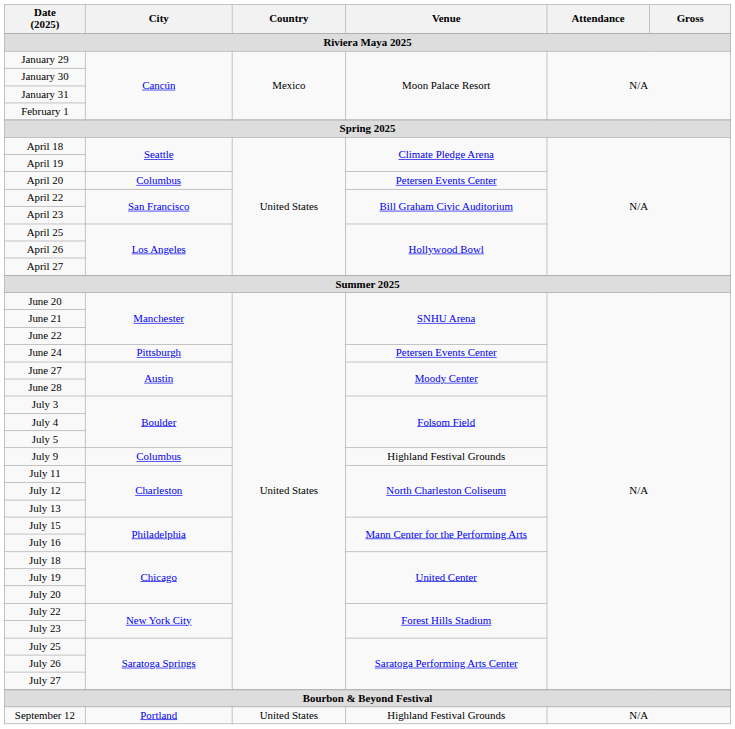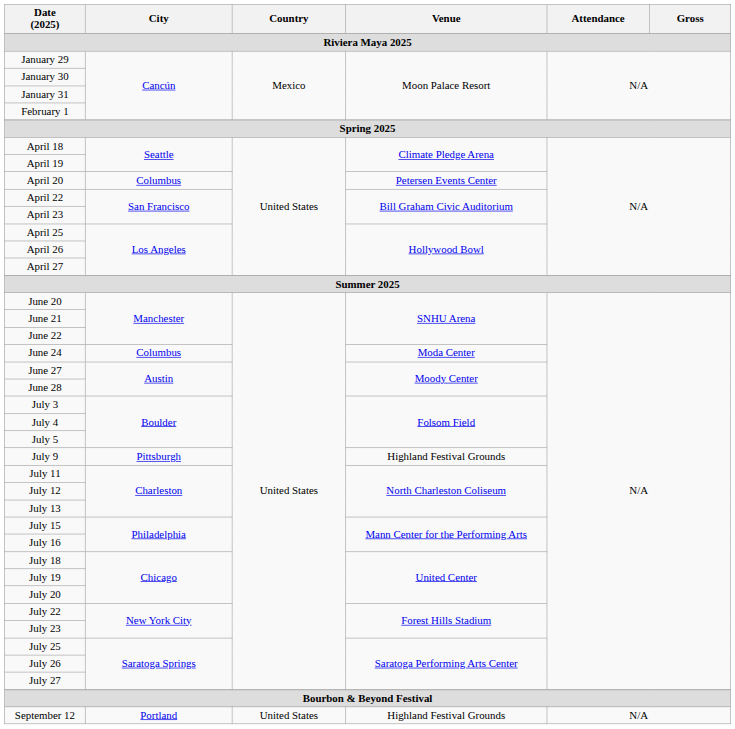June 24 | City: Pittsburgh -> Columbus
June 24 | Venue: Petersen Events Center -> Moda Center
July 9 | City: Columbus -> Pittsburgh
